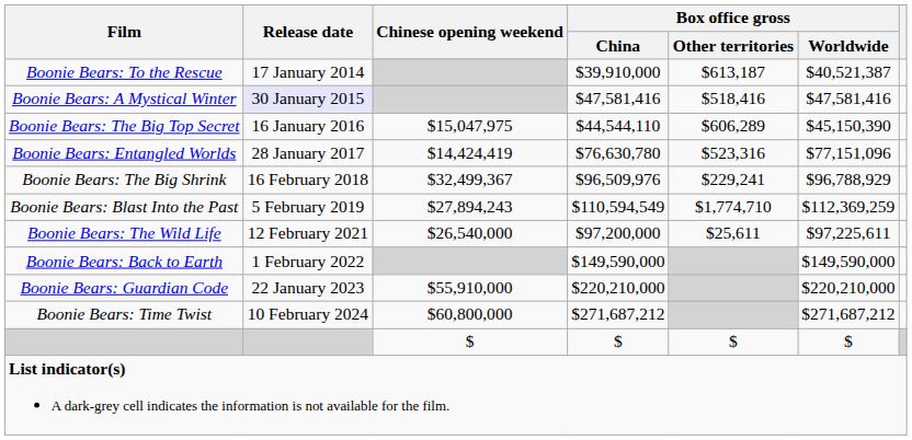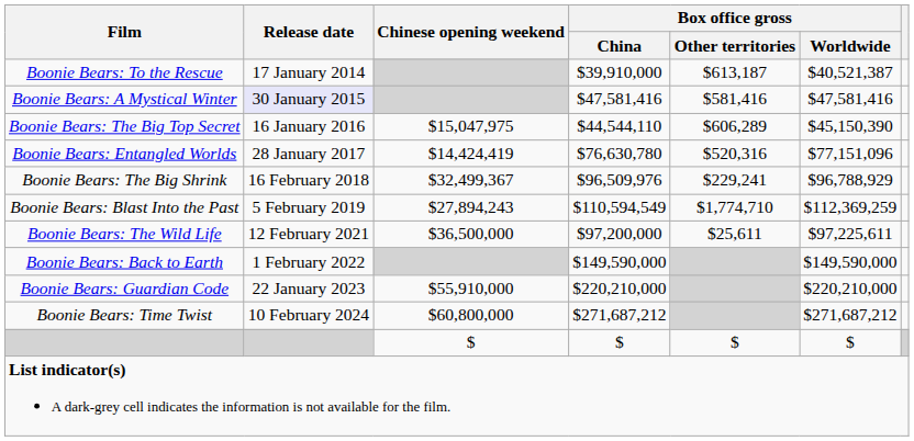Boonie Bears: A Mystical Winter | Box office gross / Other territories: $518,416 -> $581,416
Boonie Bears: Entangled Worlds | Box office gross / Other territories: $523,316 -> $520,316
Boonie Bears: The Wild Life | Chinese opening weekend: $26,540,000 -> $36,500,000
